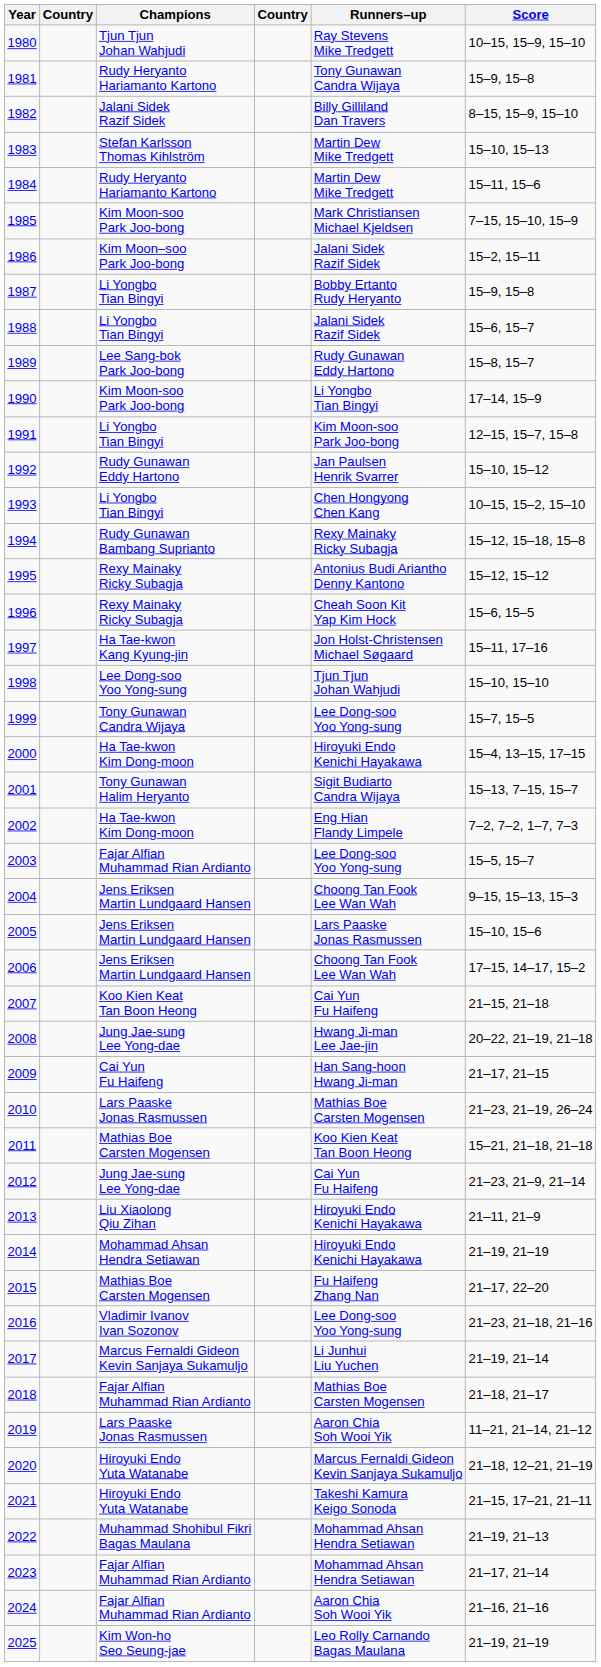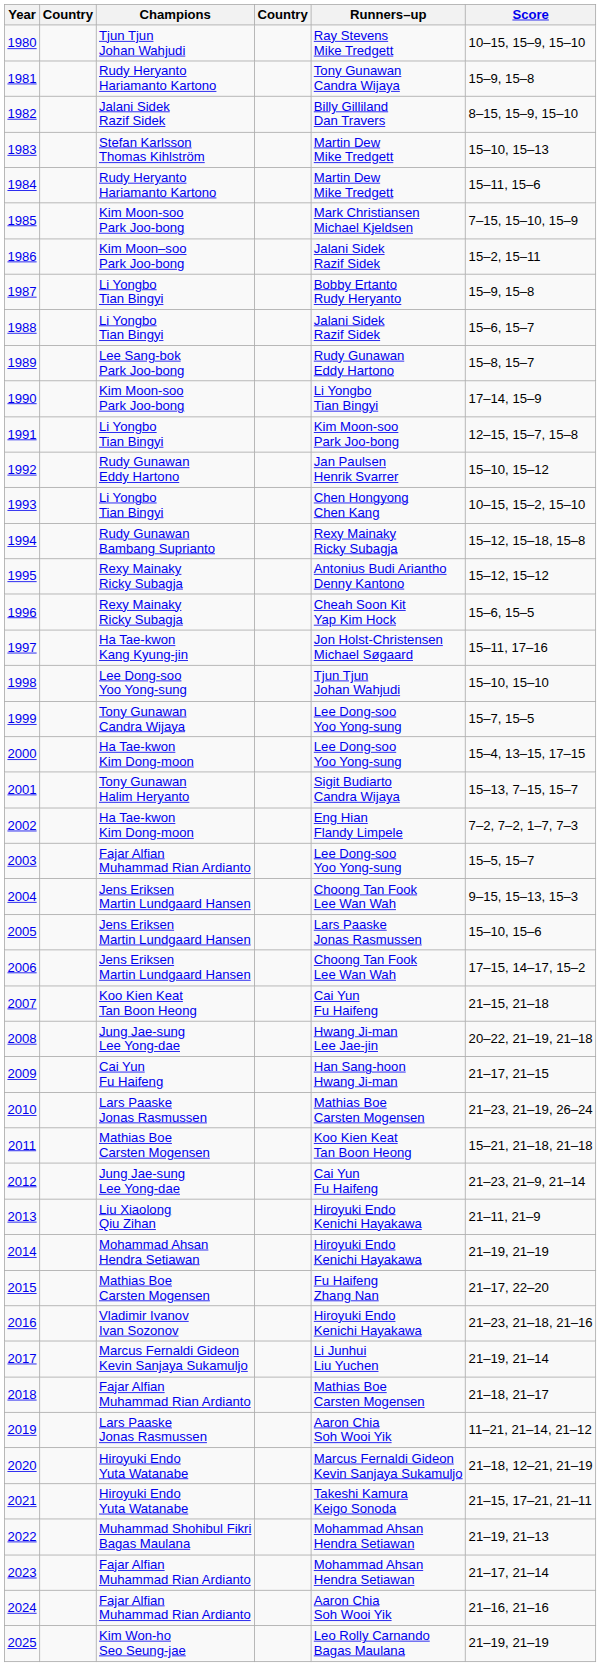2000 | Runners–up: Hiroyuki Endo Kenichi Hayakawa -> Lee Dong-soo Yoo Yong-sung
2016 | Runners–up: Lee Dong-soo Yoo Yong-sung -> Hiroyuki Endo Kenichi Hayakawa
